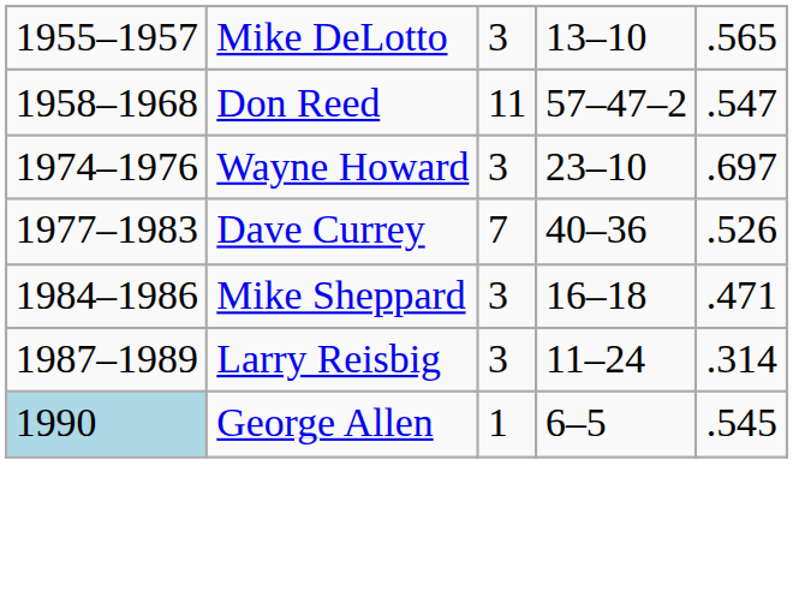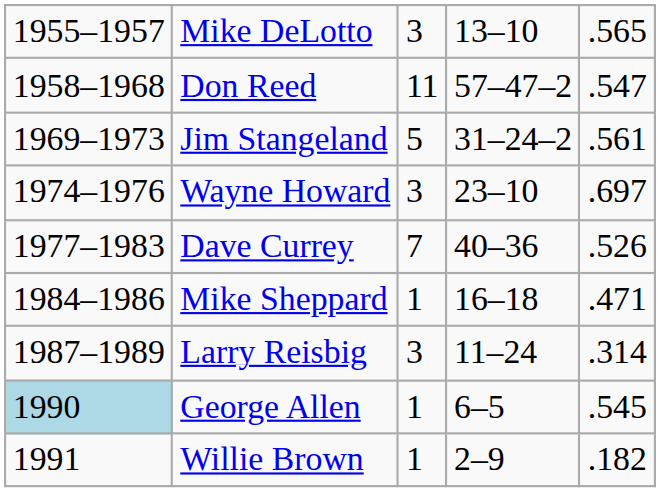+ row: 1969–1973 | Jim Stangeland | 5 | 31–24–2 | .561
Mike Sheppard | column 3: 3 -> 1
+ row: 1991 | Willie Brown | 1 | 2–9 | .182
